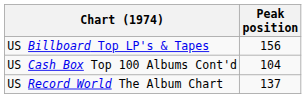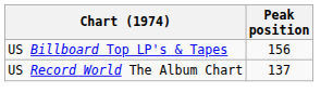- row: US Cash Box Top 100 Albums Cont'd | 104
